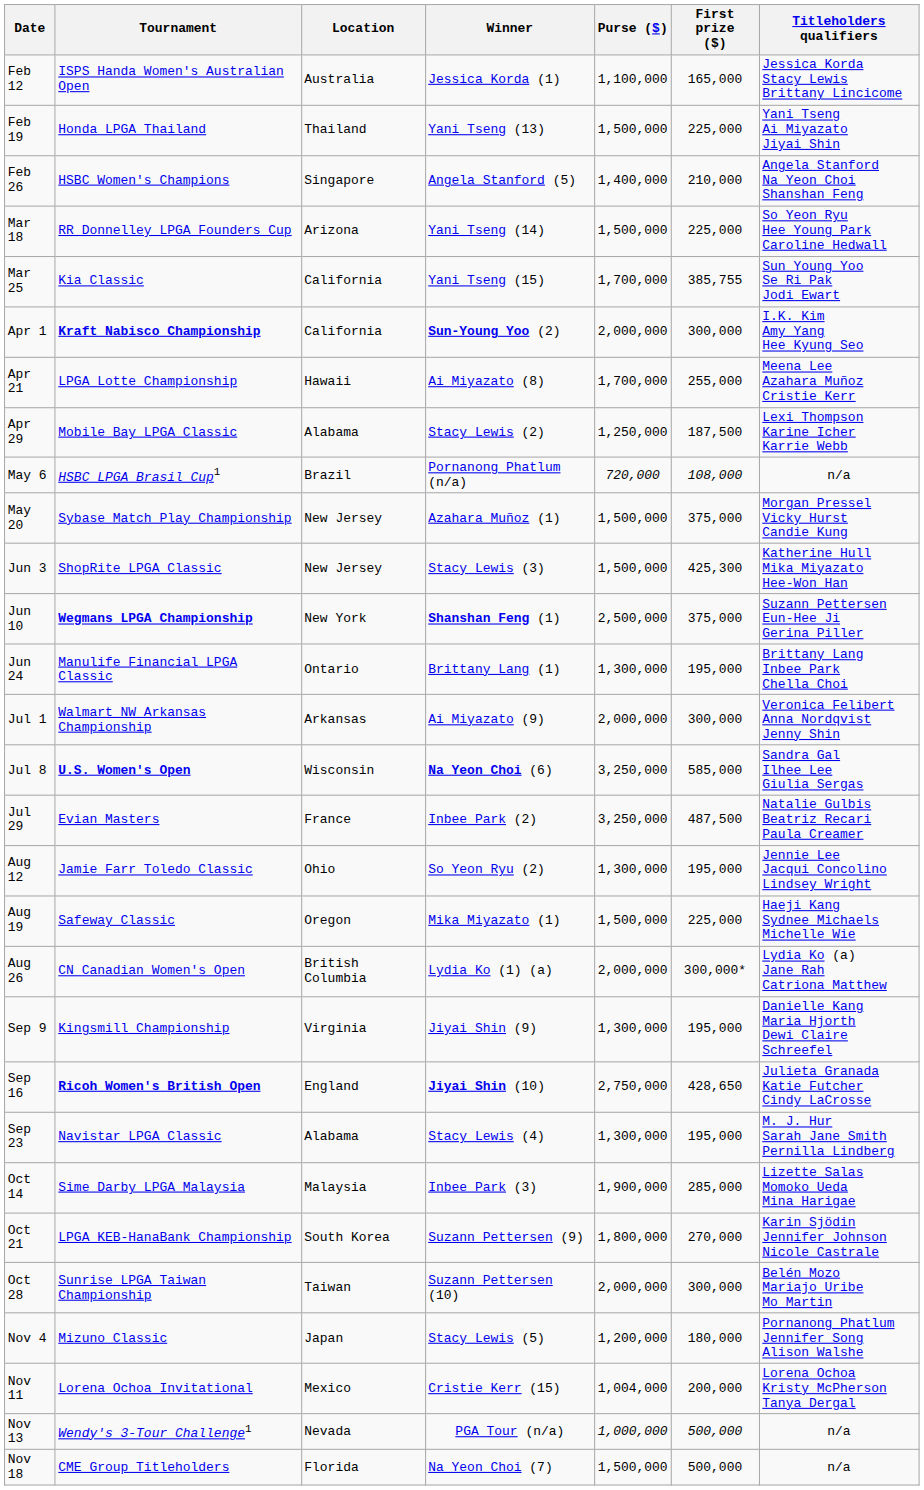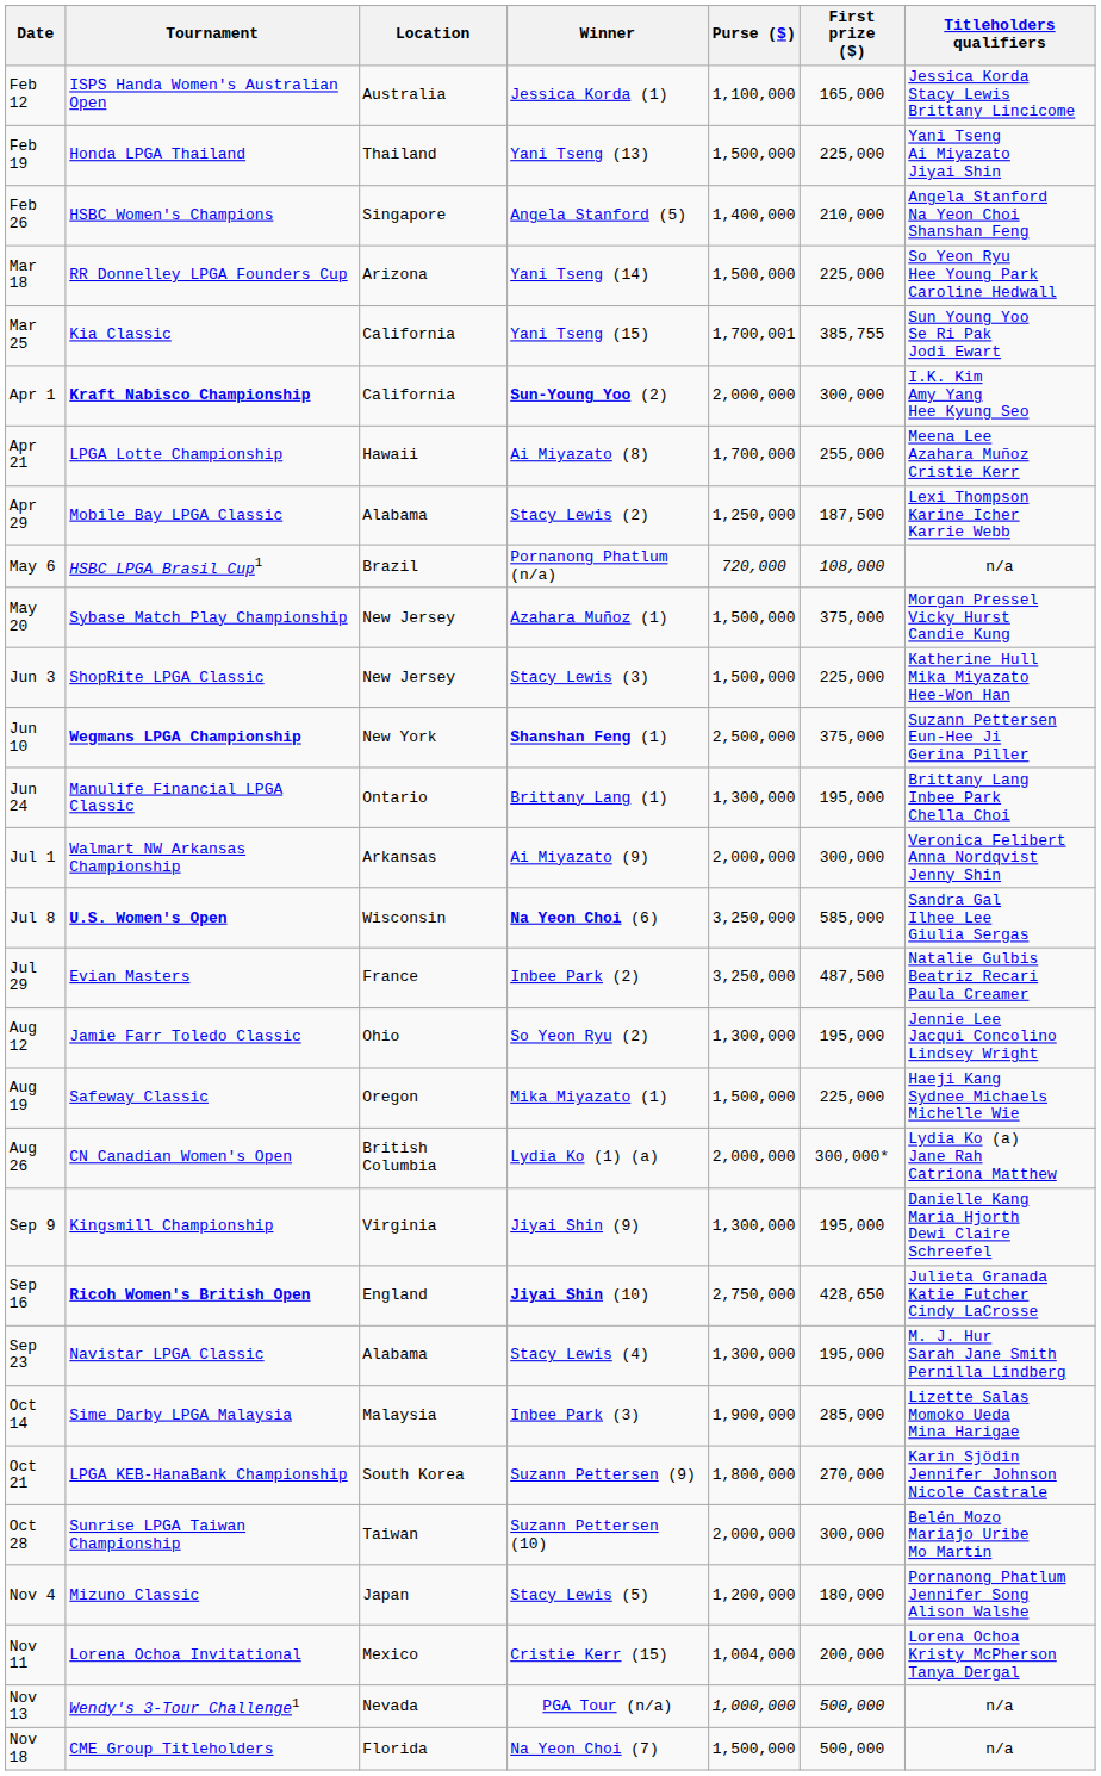Mar 25 | Purse ($): 1,700,000 -> 1,700,001
Jun 3 | First prize ($): 425,300 -> 225,000
